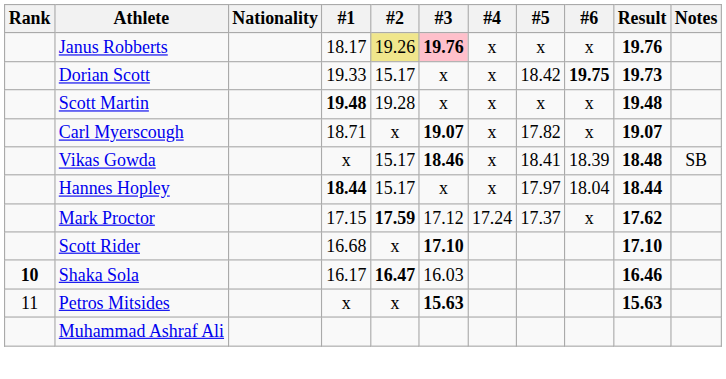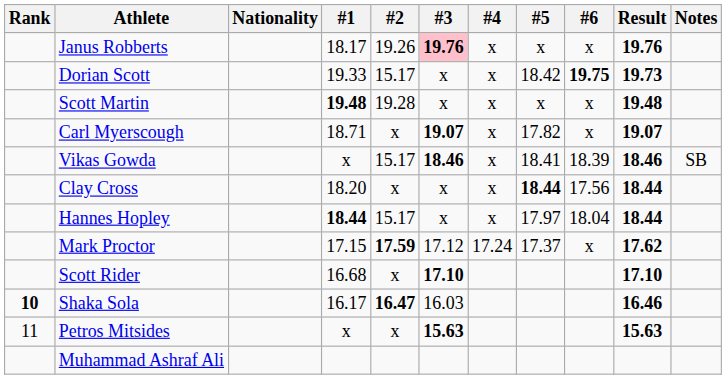Janus Robberts | #2: khaki background -> no background
Vikas Gowda | Result: 18.48 -> 18.46
+ row: Clay Cross | 18.20 | x | x | x | 18.44 | 17.56 | 18.44
